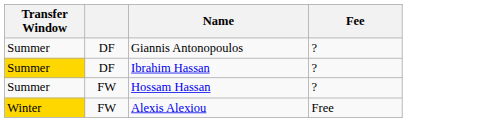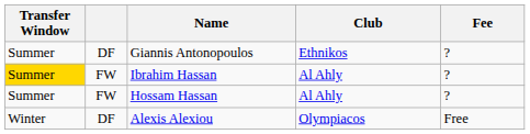+ column: Club | Ethnikos | Al Ahly | Al Ahly | Olympiacos
Ibrahim Hassan | column 2: DF -> FW
Alexis Alexiou | Transfer Window: gold background -> no background
Alexis Alexiou | column 2: FW -> DF
